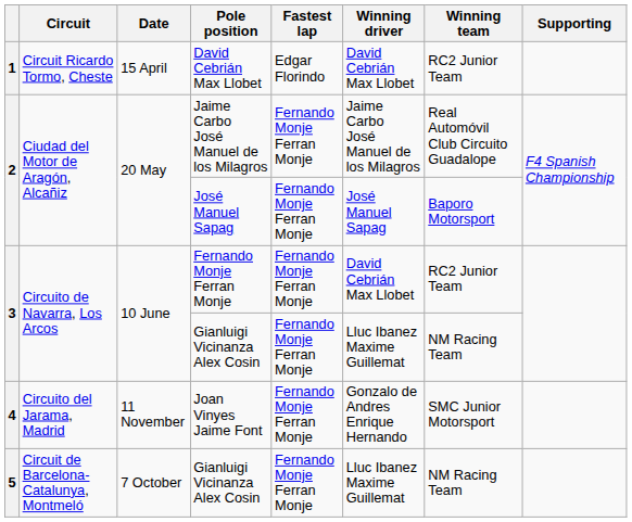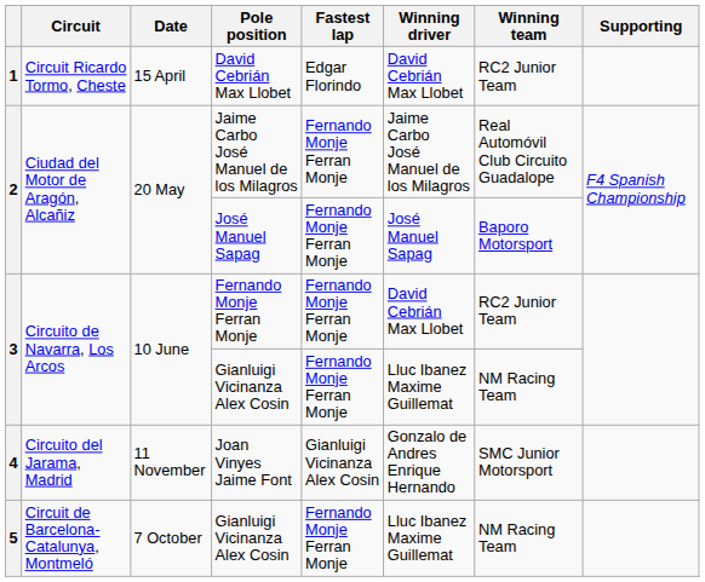Joan Vinyes Jaime Font | Fastest lap: Fernando Monje Ferran Monje -> Gianluigi Vicinanza Alex Cosin
